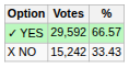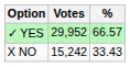✓ YES | Votes: 29,592 -> 29,952
